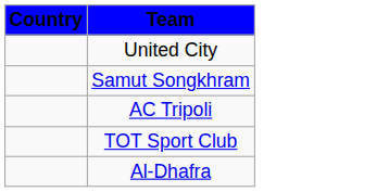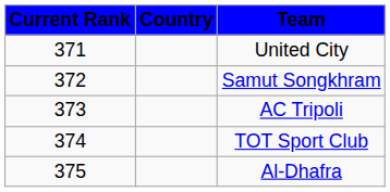+ column: Current Rank | 371 | 372 | 373 | 374 | 375
